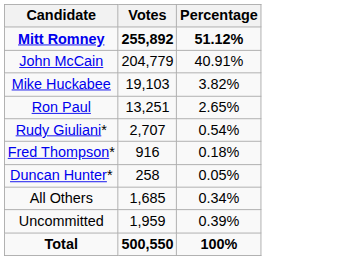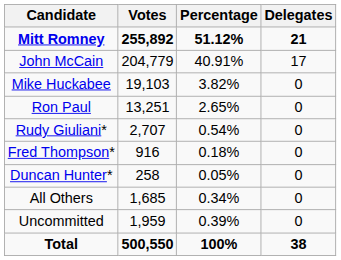+ column: Delegates | 21 | 17 | 0 | 0 | 0 | 0 | 0 | 0 | 0 | 38
